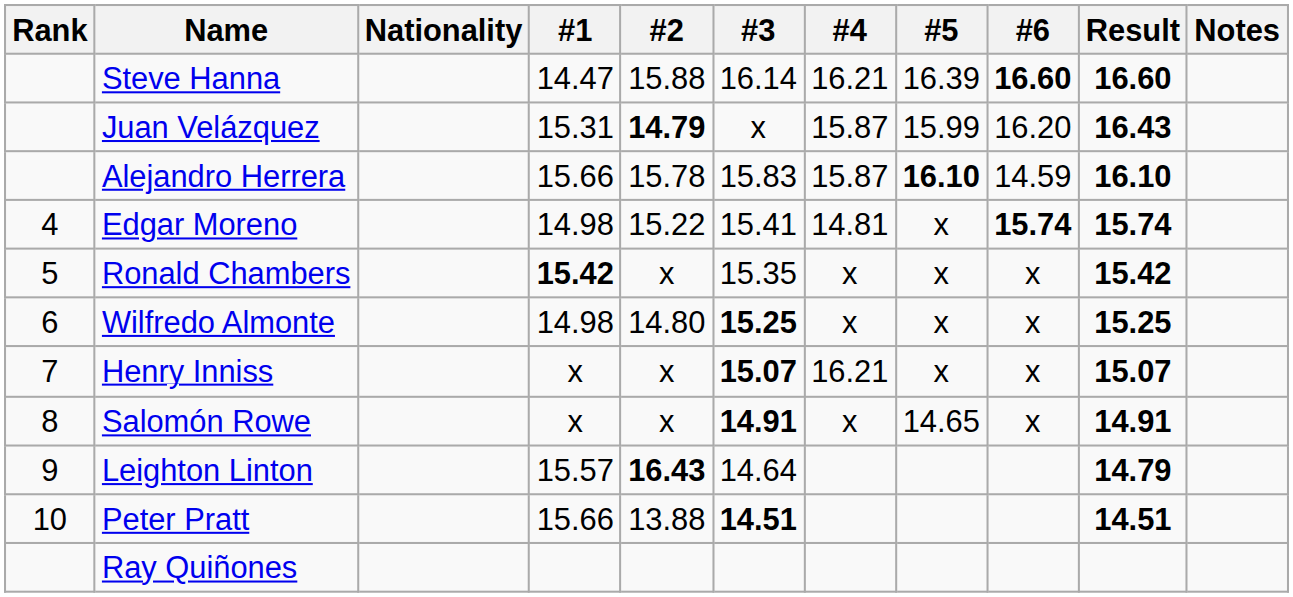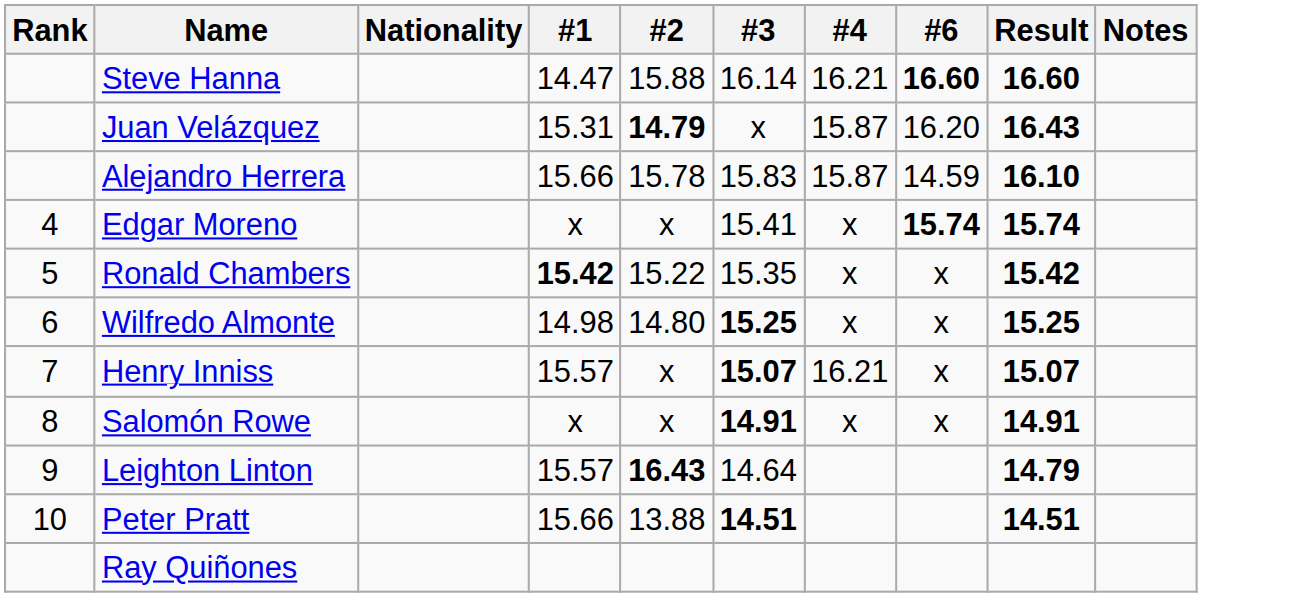- column: #5 | 16.39 | 15.99 | 16.10 | x | x | x | x | 14.65
Edgar Moreno | #1: 14.98 -> x
Edgar Moreno | #2: 15.22 -> x
Edgar Moreno | #4: 14.81 -> x
Ronald Chambers | #2: x -> 15.22
Henry Inniss | #1: x -> 15.57
